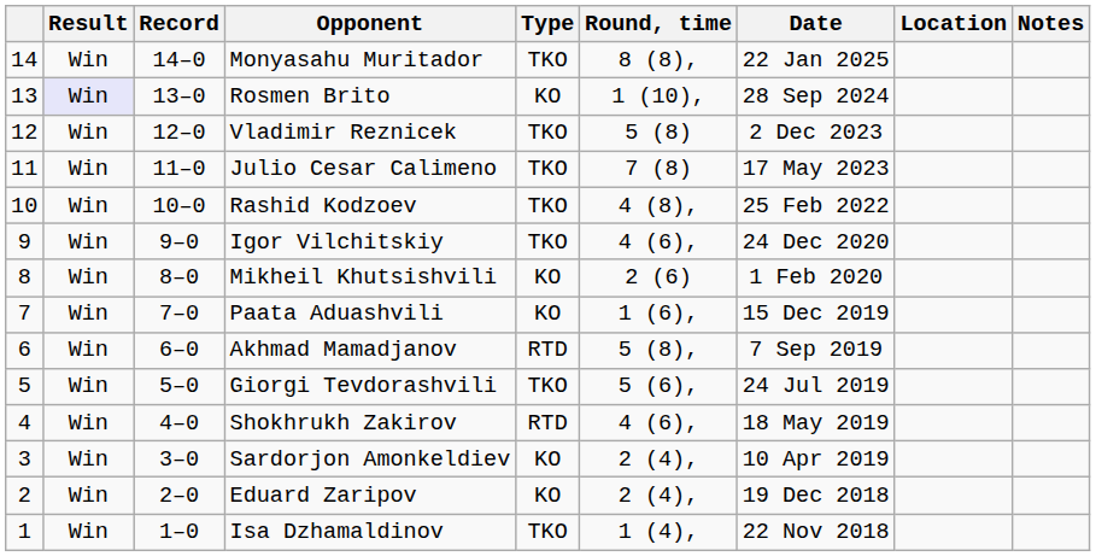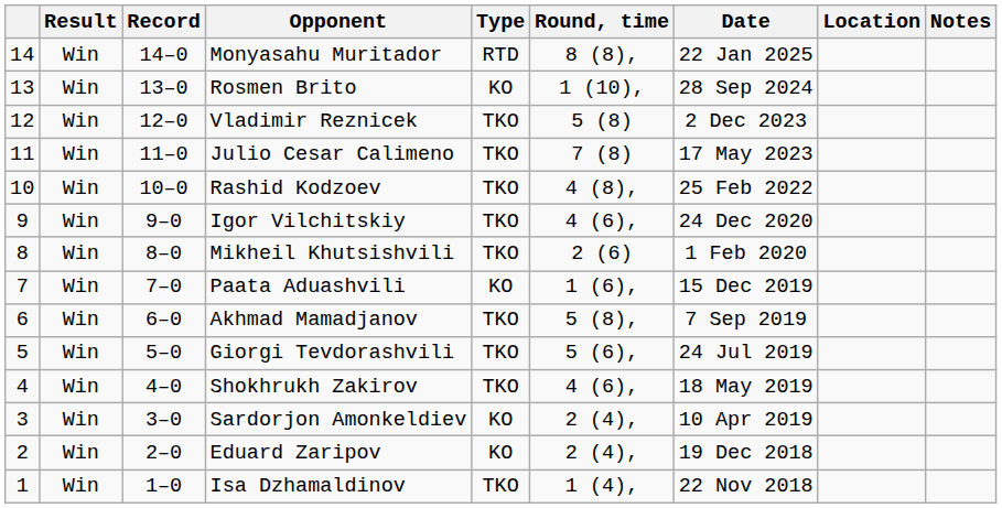Monyasahu Muritador | Type: TKO -> RTD
Rosmen Brito | Result: lavender background -> no background
Mikheil Khutsishvili | Type: KO -> TKO
Akhmad Mamadjanov | Type: RTD -> TKO
Shokhrukh Zakirov | Type: RTD -> TKO
